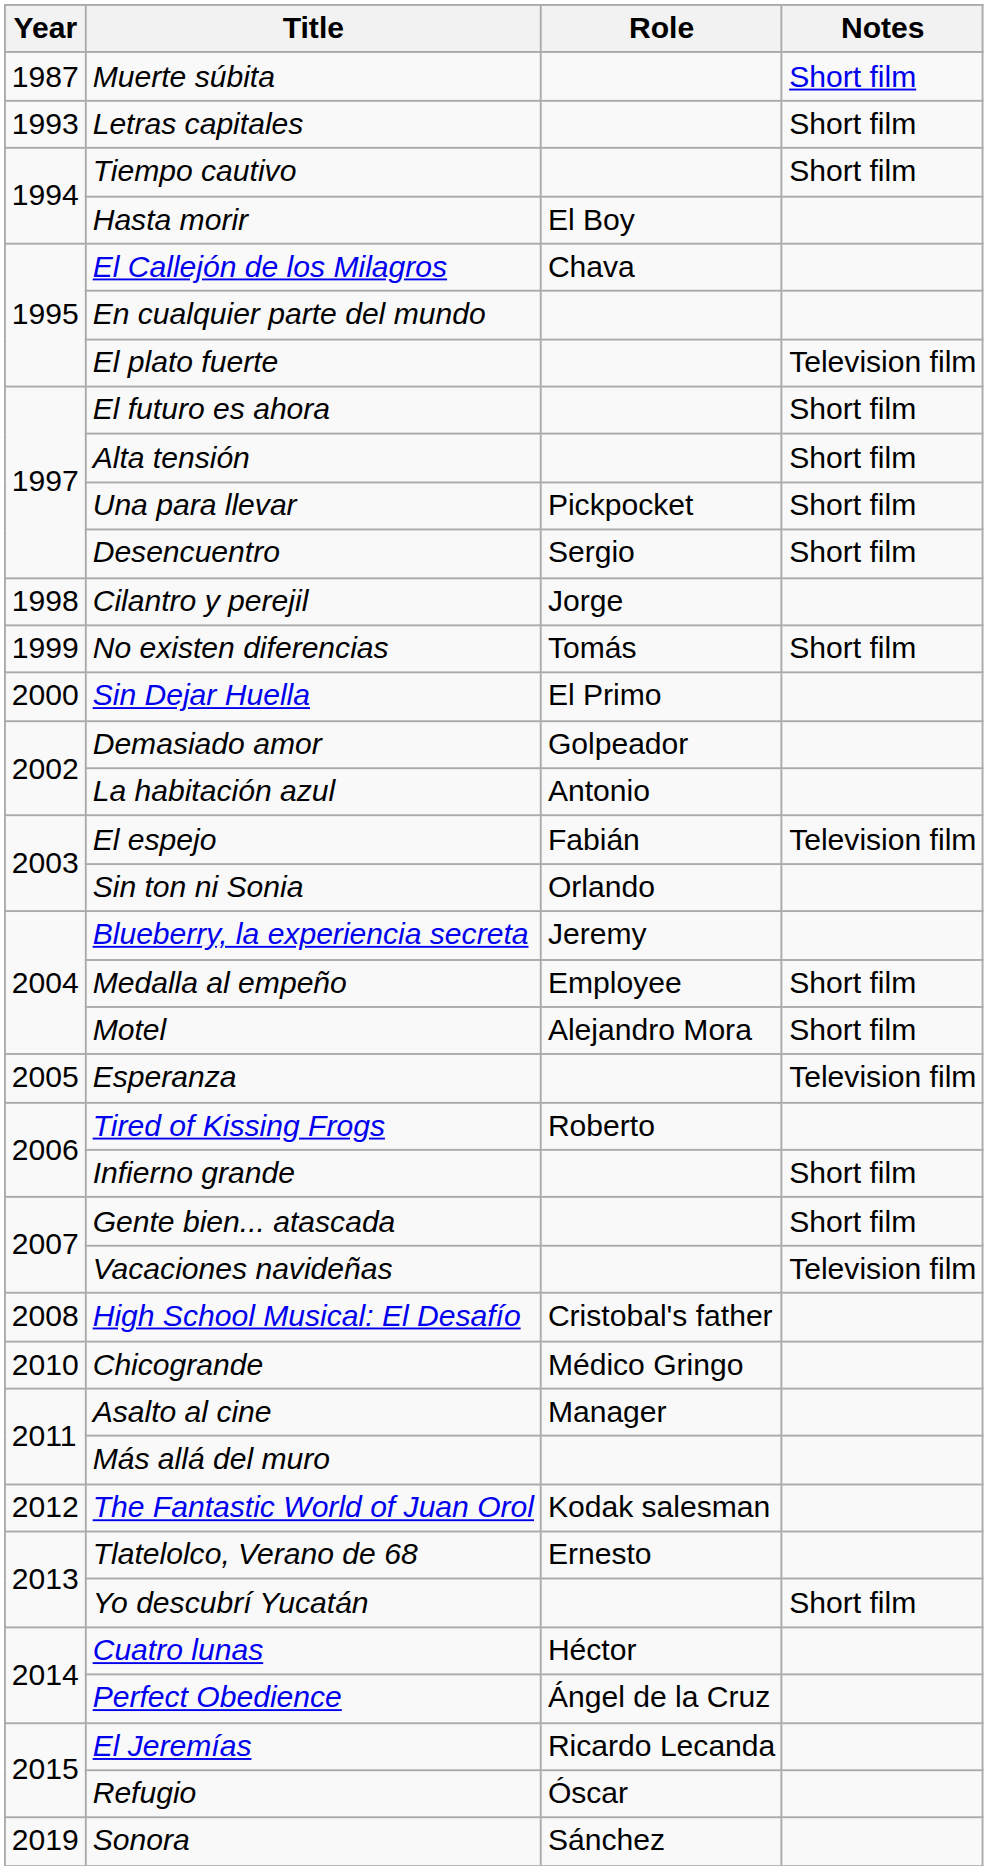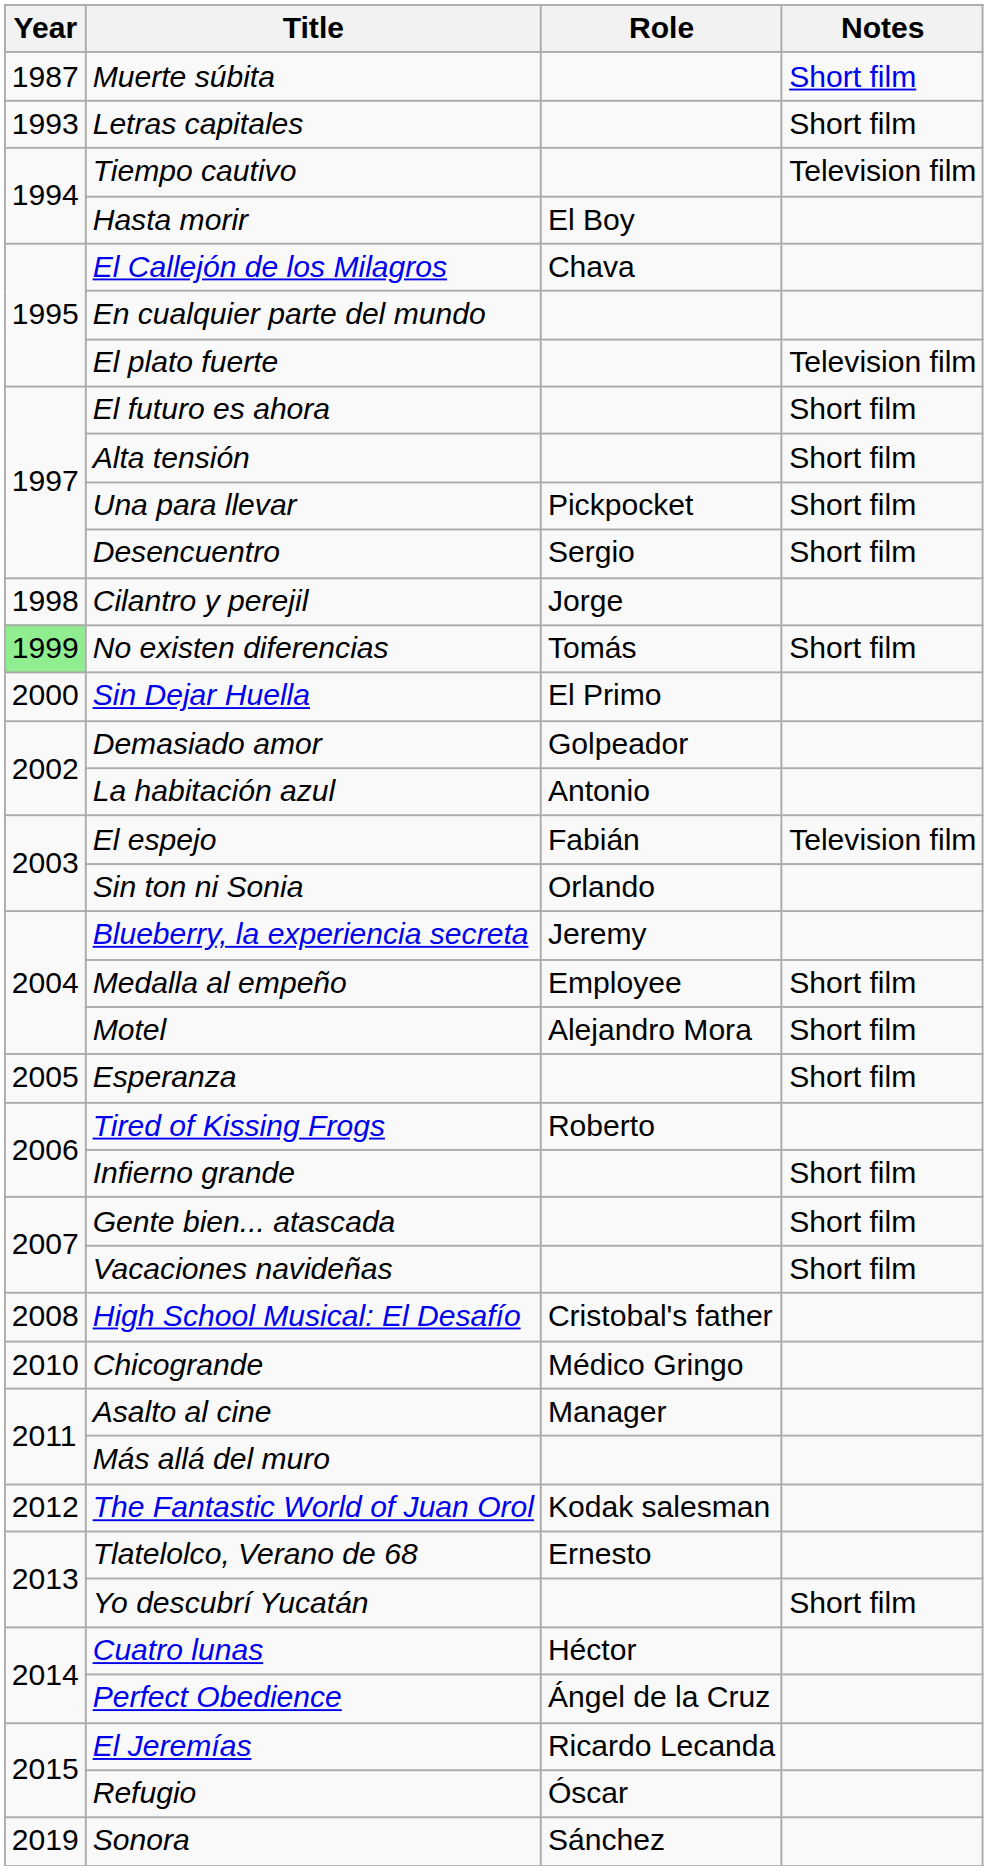Tiempo cautivo | Notes: Short film -> Television film
No existen diferencias | Year: no background -> lightgreen background
Esperanza | Notes: Television film -> Short film
Vacaciones navideñas | Notes: Television film -> Short film
